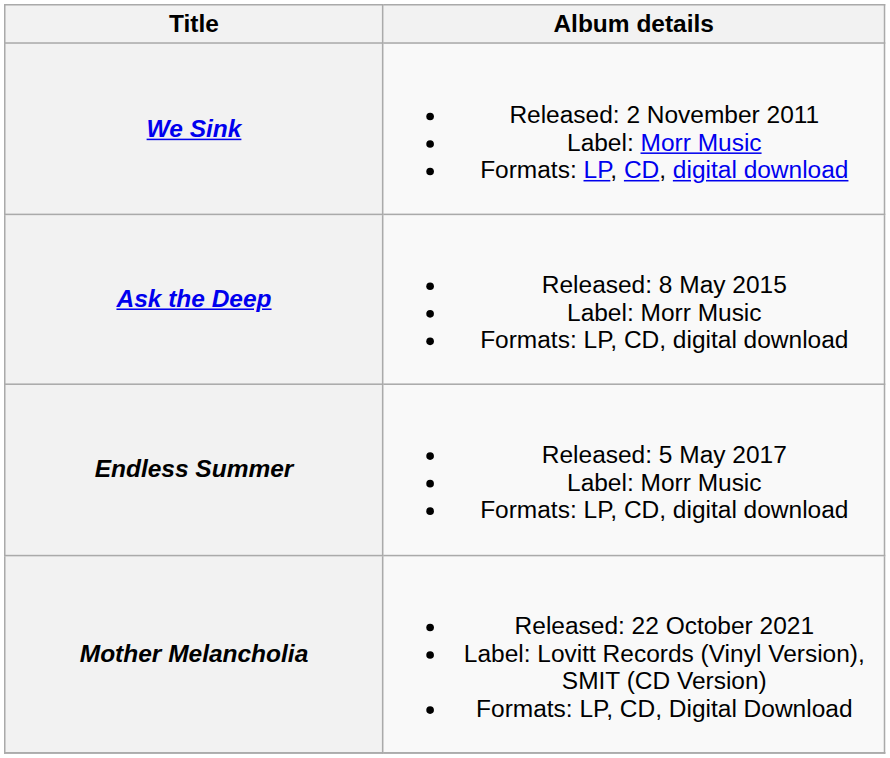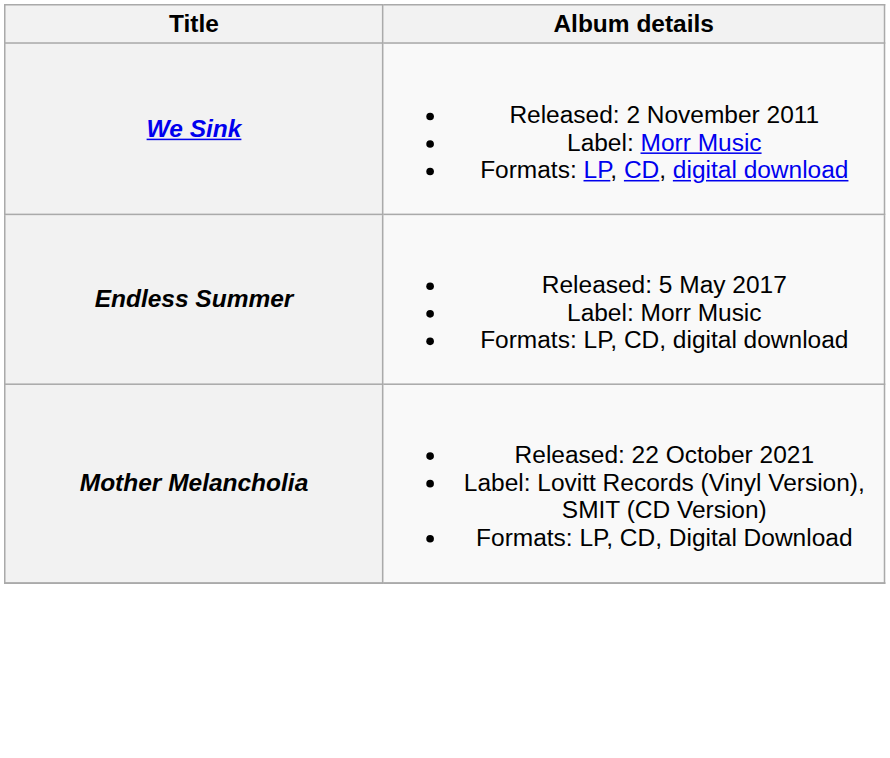- row: Ask the Deep | Released: 8 May 2015 Label: Morr Music Formats: LP, CD, digital download
